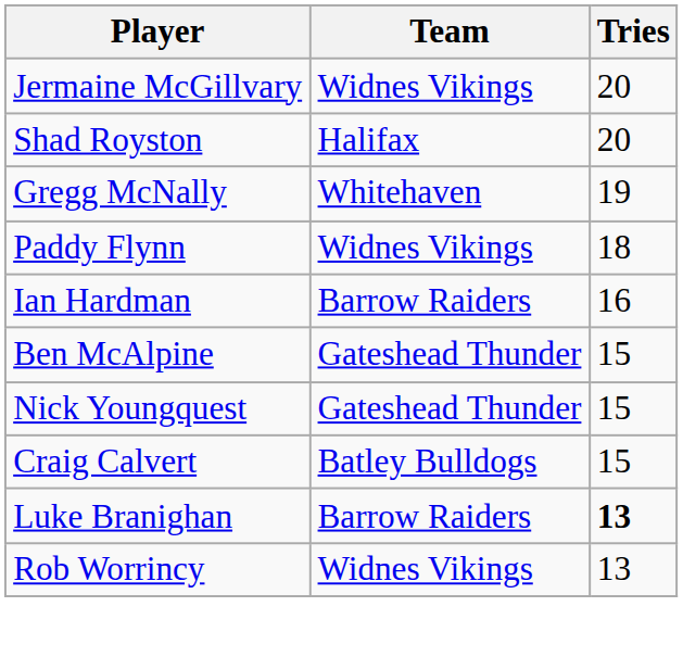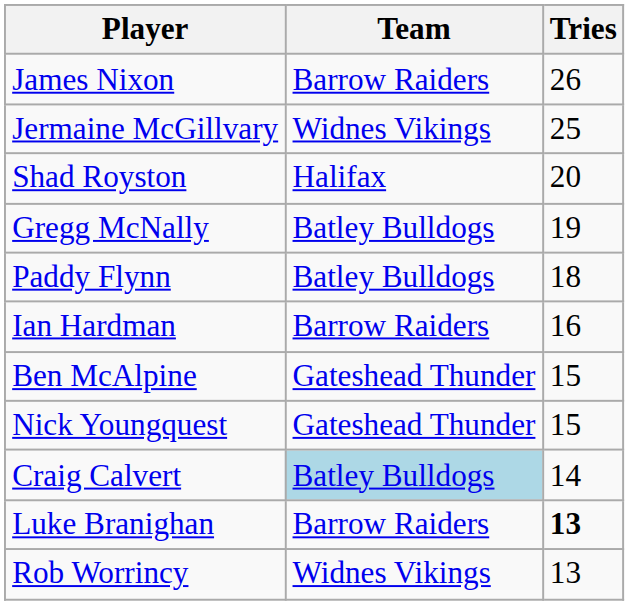+ row: James Nixon | Barrow Raiders | 26
Jermaine McGillvary | Tries: 20 -> 25
Gregg McNally | Team: Whitehaven -> Batley Bulldogs
Paddy Flynn | Team: Widnes Vikings -> Batley Bulldogs
Craig Calvert | Team: no background -> lightblue background
Craig Calvert | Tries: 15 -> 14
